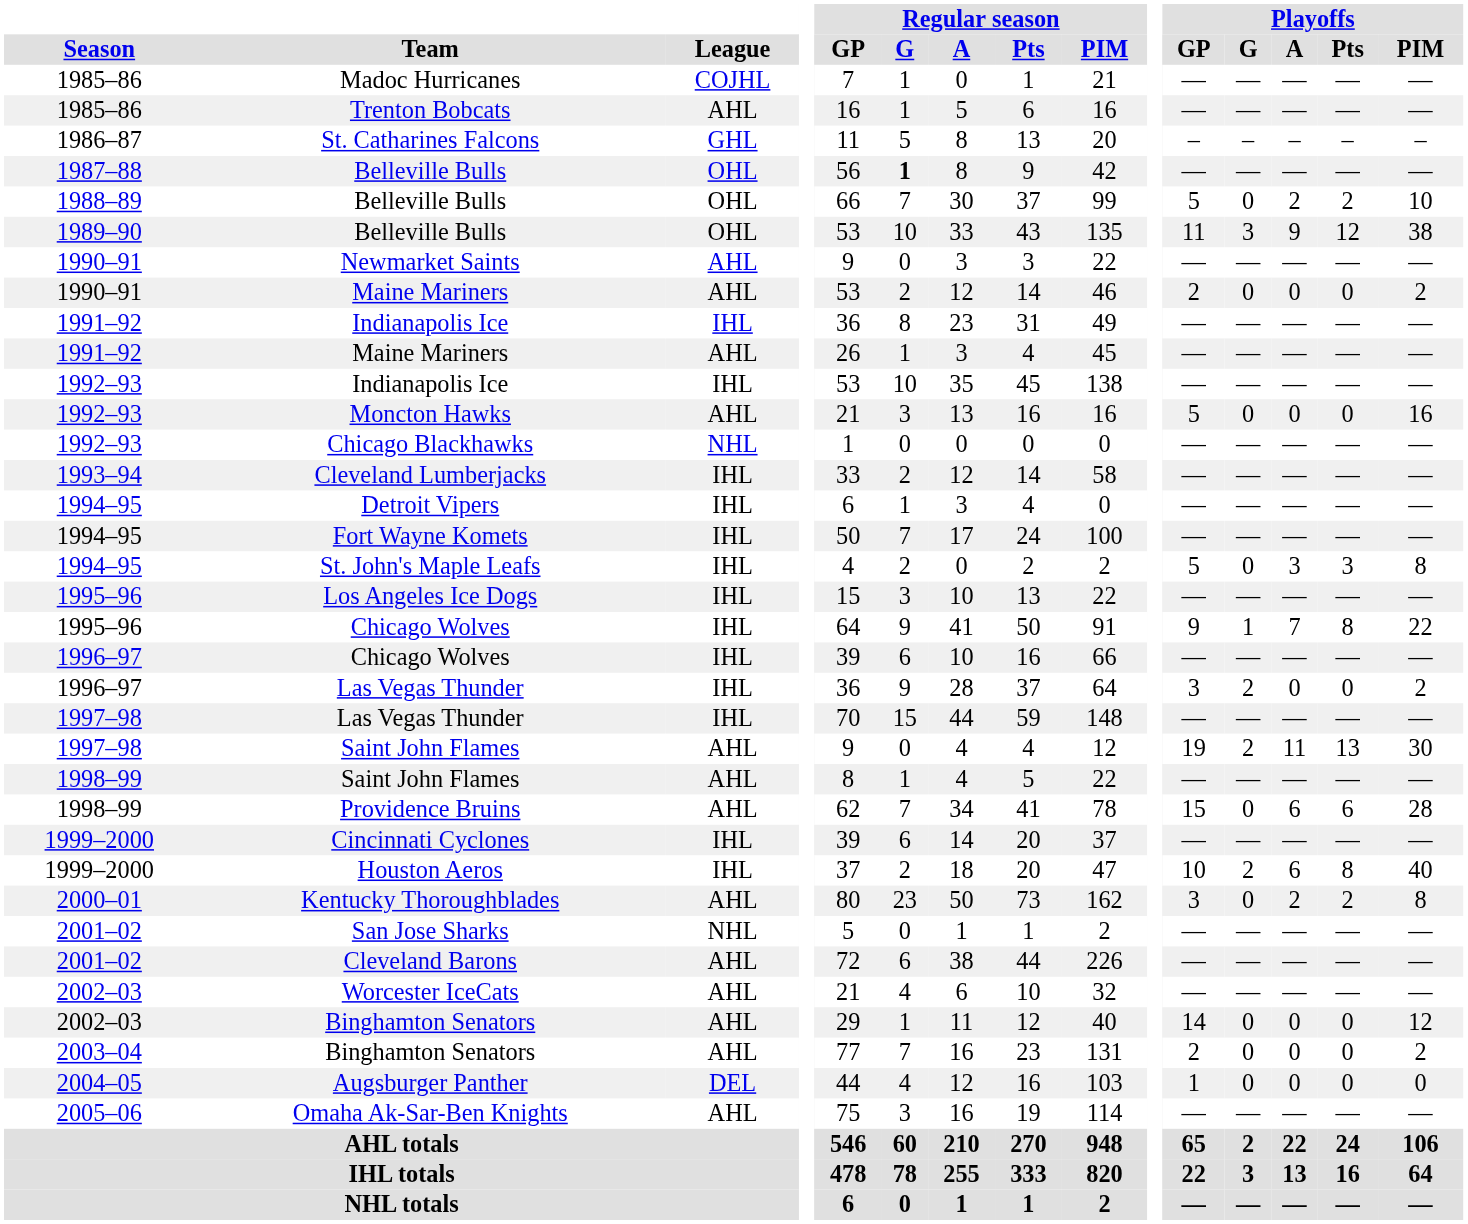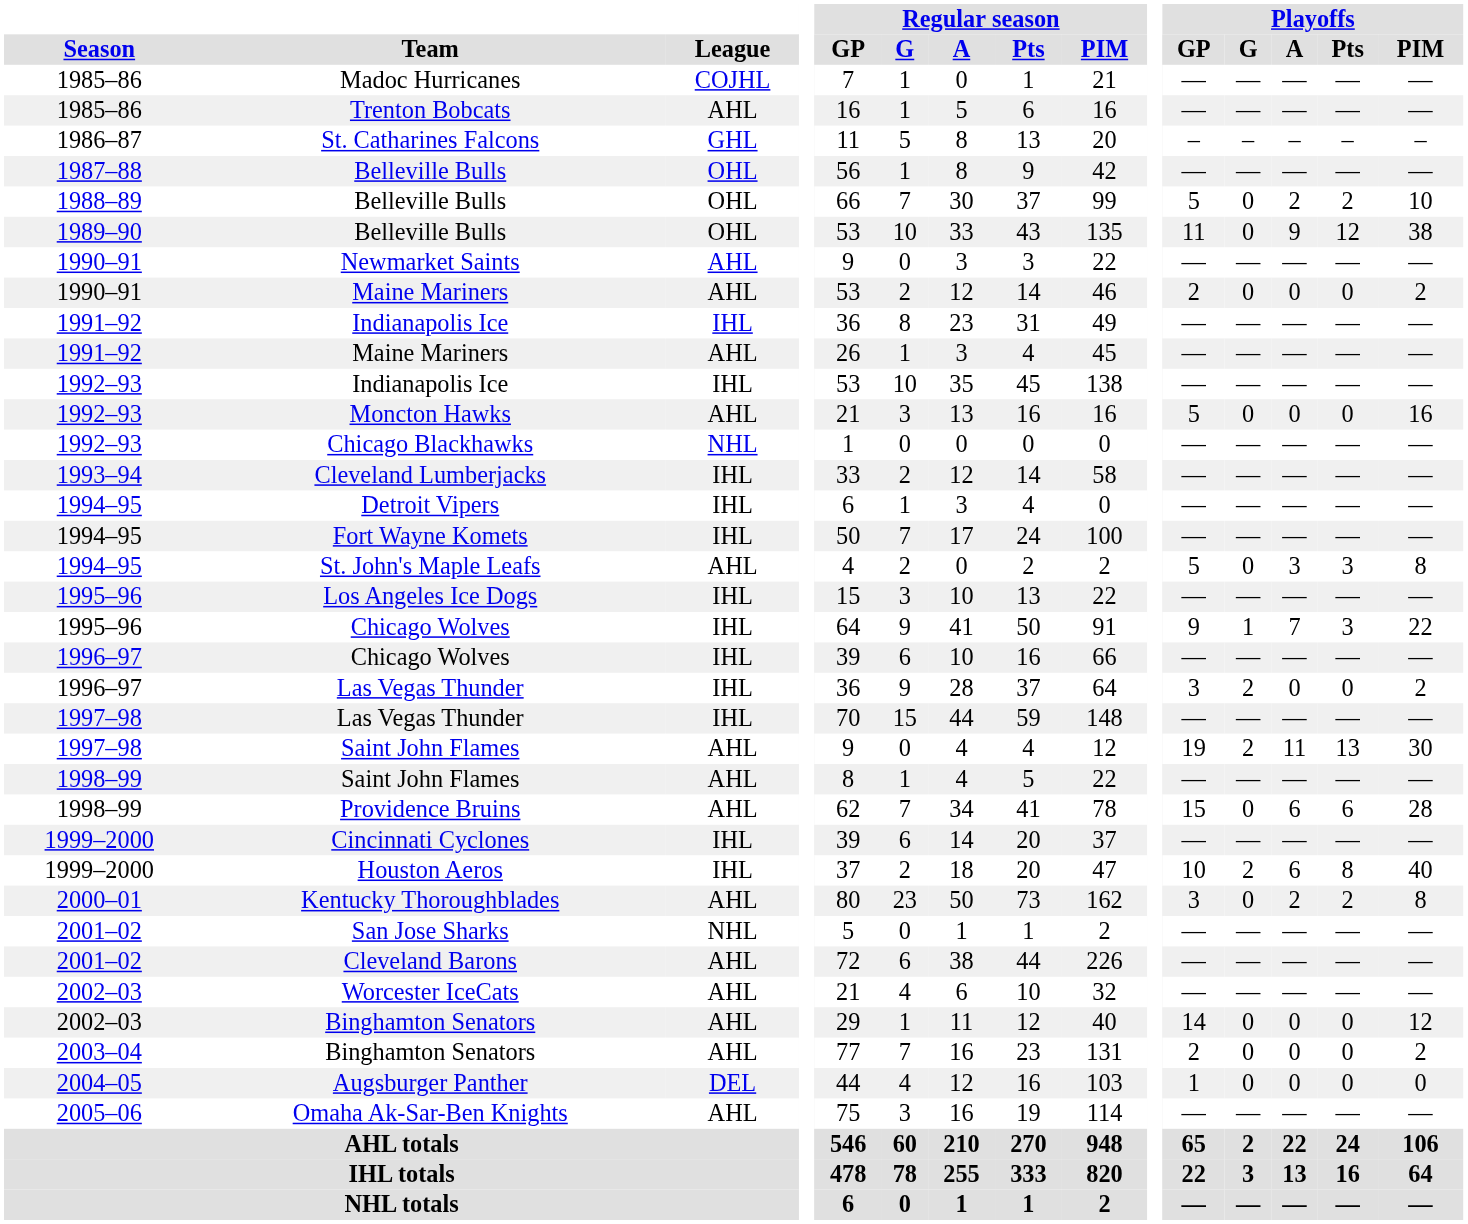1987–88 / Belleville Bulls | Regular season / G: bold -> normal
1989–90 / Belleville Bulls | Playoffs / G: 3 -> 0
St. John's Maple Leafs | League: IHL -> AHL
1995–96 / Chicago Wolves | Playoffs / Pts: 8 -> 3
